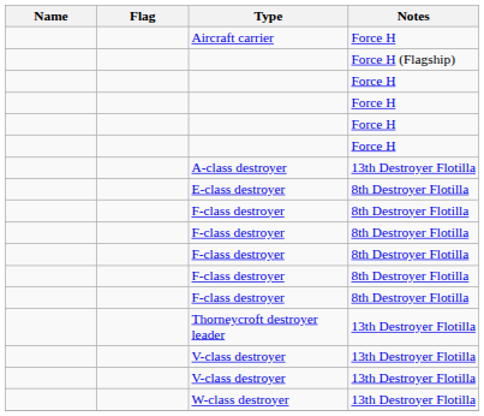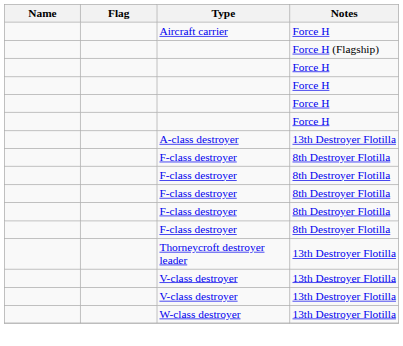- row: E-class destroyer | 8th Destroyer Flotilla
